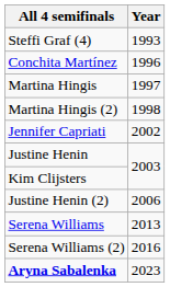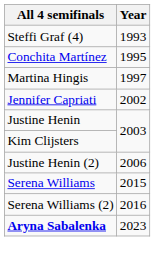Conchita Martínez | Year: 1996 -> 1995
- row: Martina Hingis (2) | 1998
Serena Williams | Year: 2013 -> 2015
